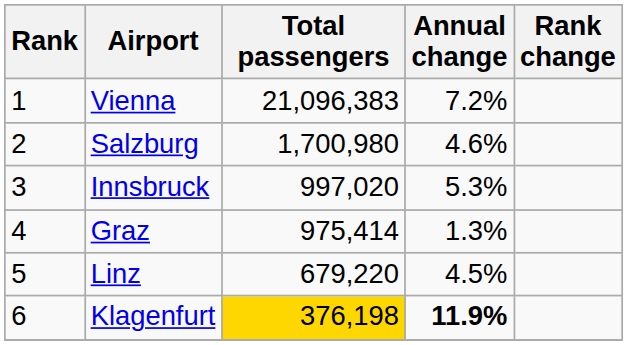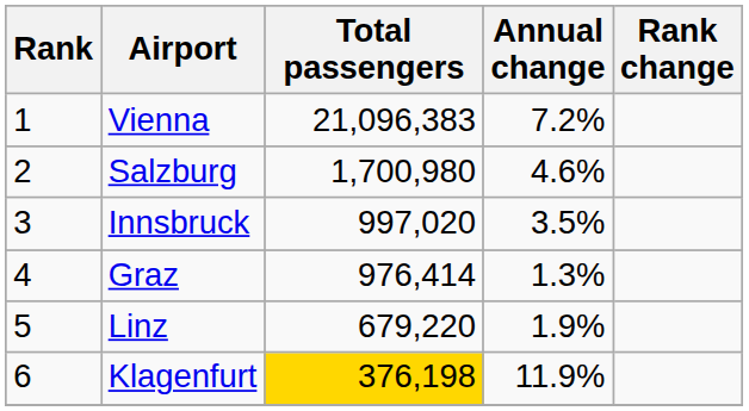Innsbruck | Annual change: 5.3% -> 3.5%
Graz | Total passengers: 975,414 -> 976,414
Linz | Annual change: 4.5% -> 1.9%
Klagenfurt | Annual change: bold -> normal
